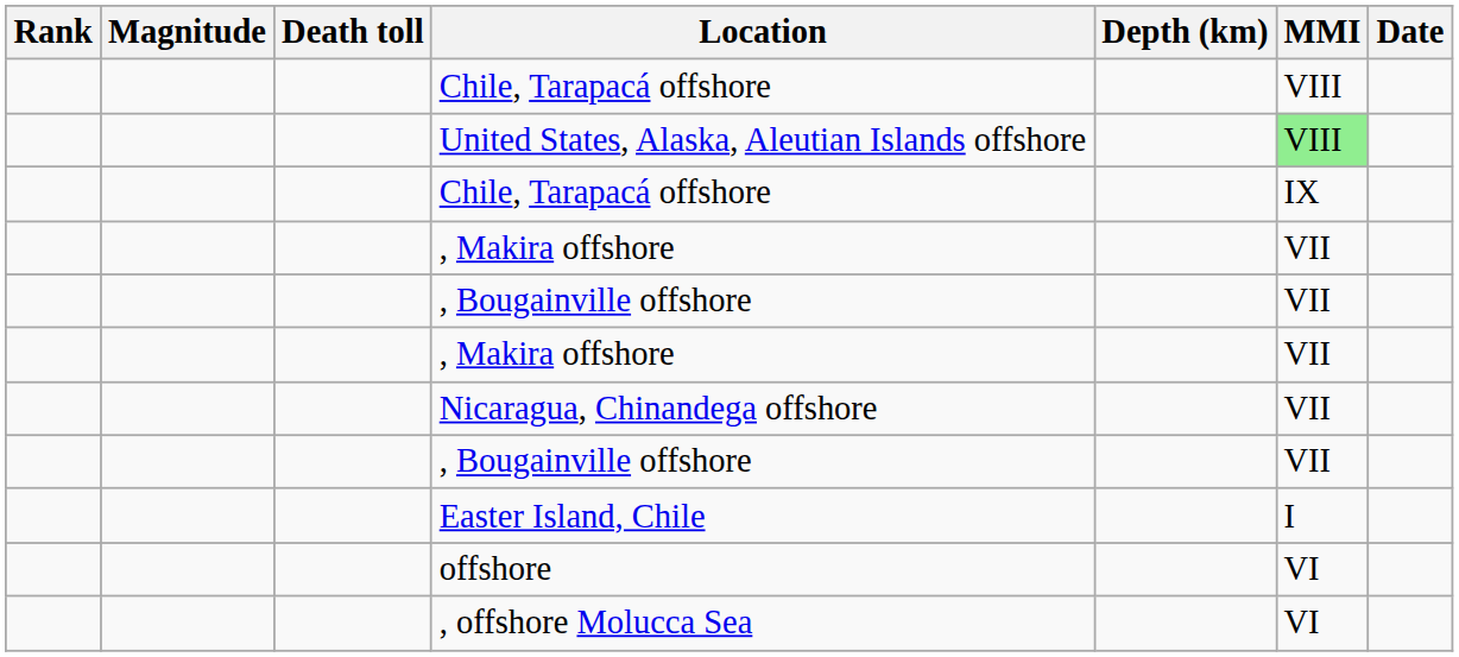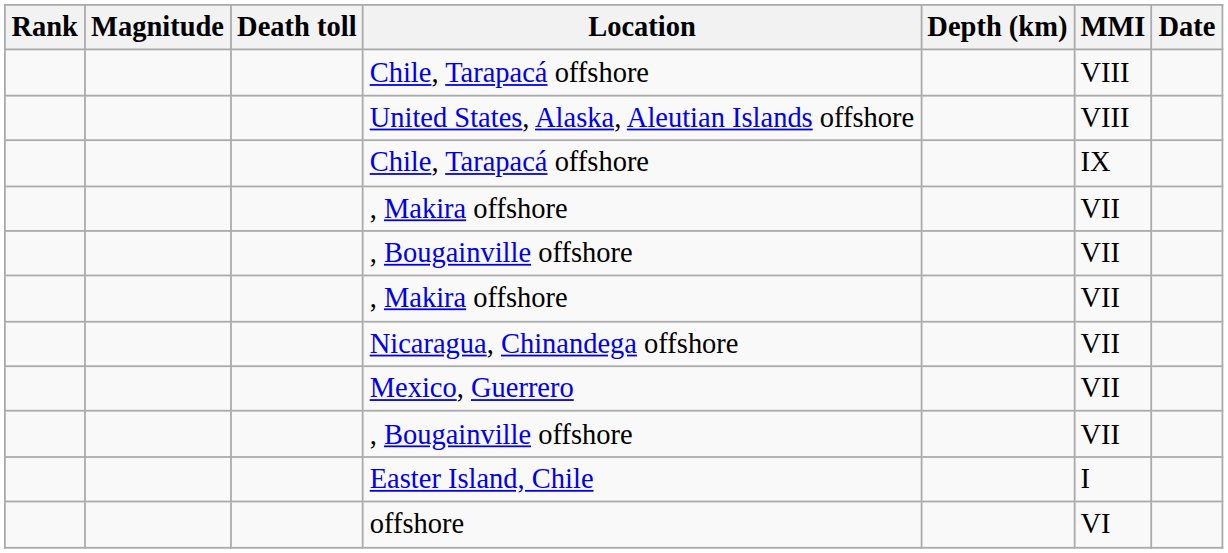United States, Alaska, Aleutian Islands offshore | MMI: lightgreen background -> no background
+ row: Mexico, Guerrero | VII
- row: , offshore Molucca Sea | VI
